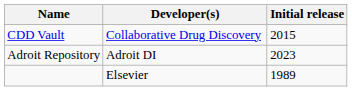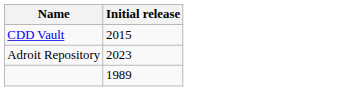- column: Developer(s) | Collaborative Drug Discovery | Adroit DI | Elsevier
